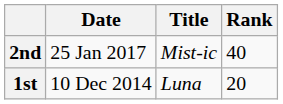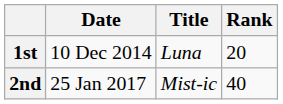rows swapped: 1st <-> 2nd
